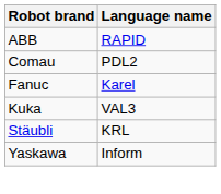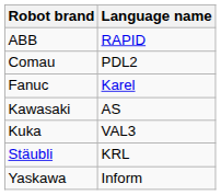+ row: Kawasaki | AS
